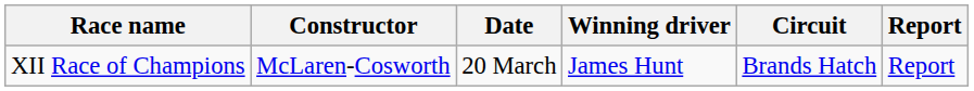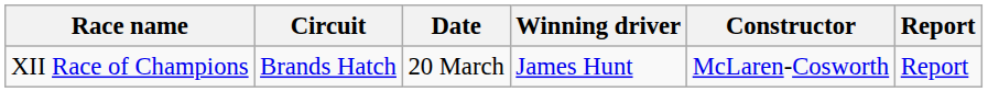columns swapped: Circuit <-> Constructor
